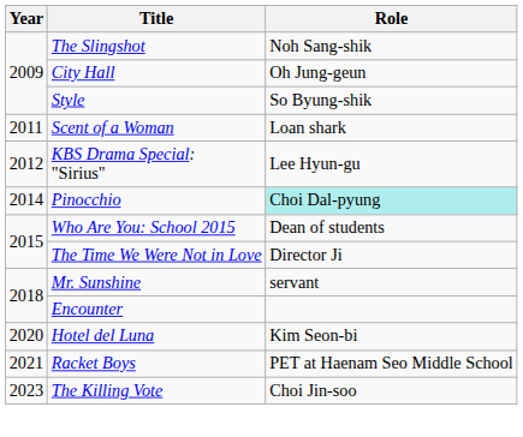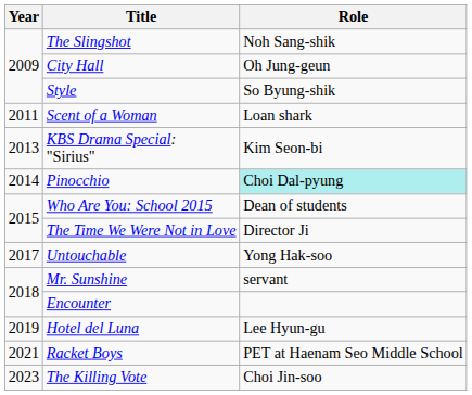KBS Drama Special: "Sirius" | Year: 2012 -> 2013
KBS Drama Special: "Sirius" | Role: Lee Hyun-gu -> Kim Seon-bi
+ row: 2017 | Untouchable | Yong Hak-soo
Hotel del Luna | Year: 2020 -> 2019
Hotel del Luna | Role: Kim Seon-bi -> Lee Hyun-gu
